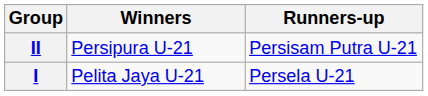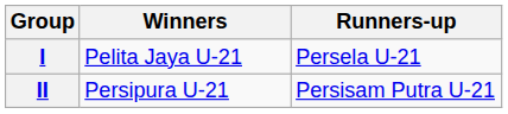rows swapped: I <-> II
